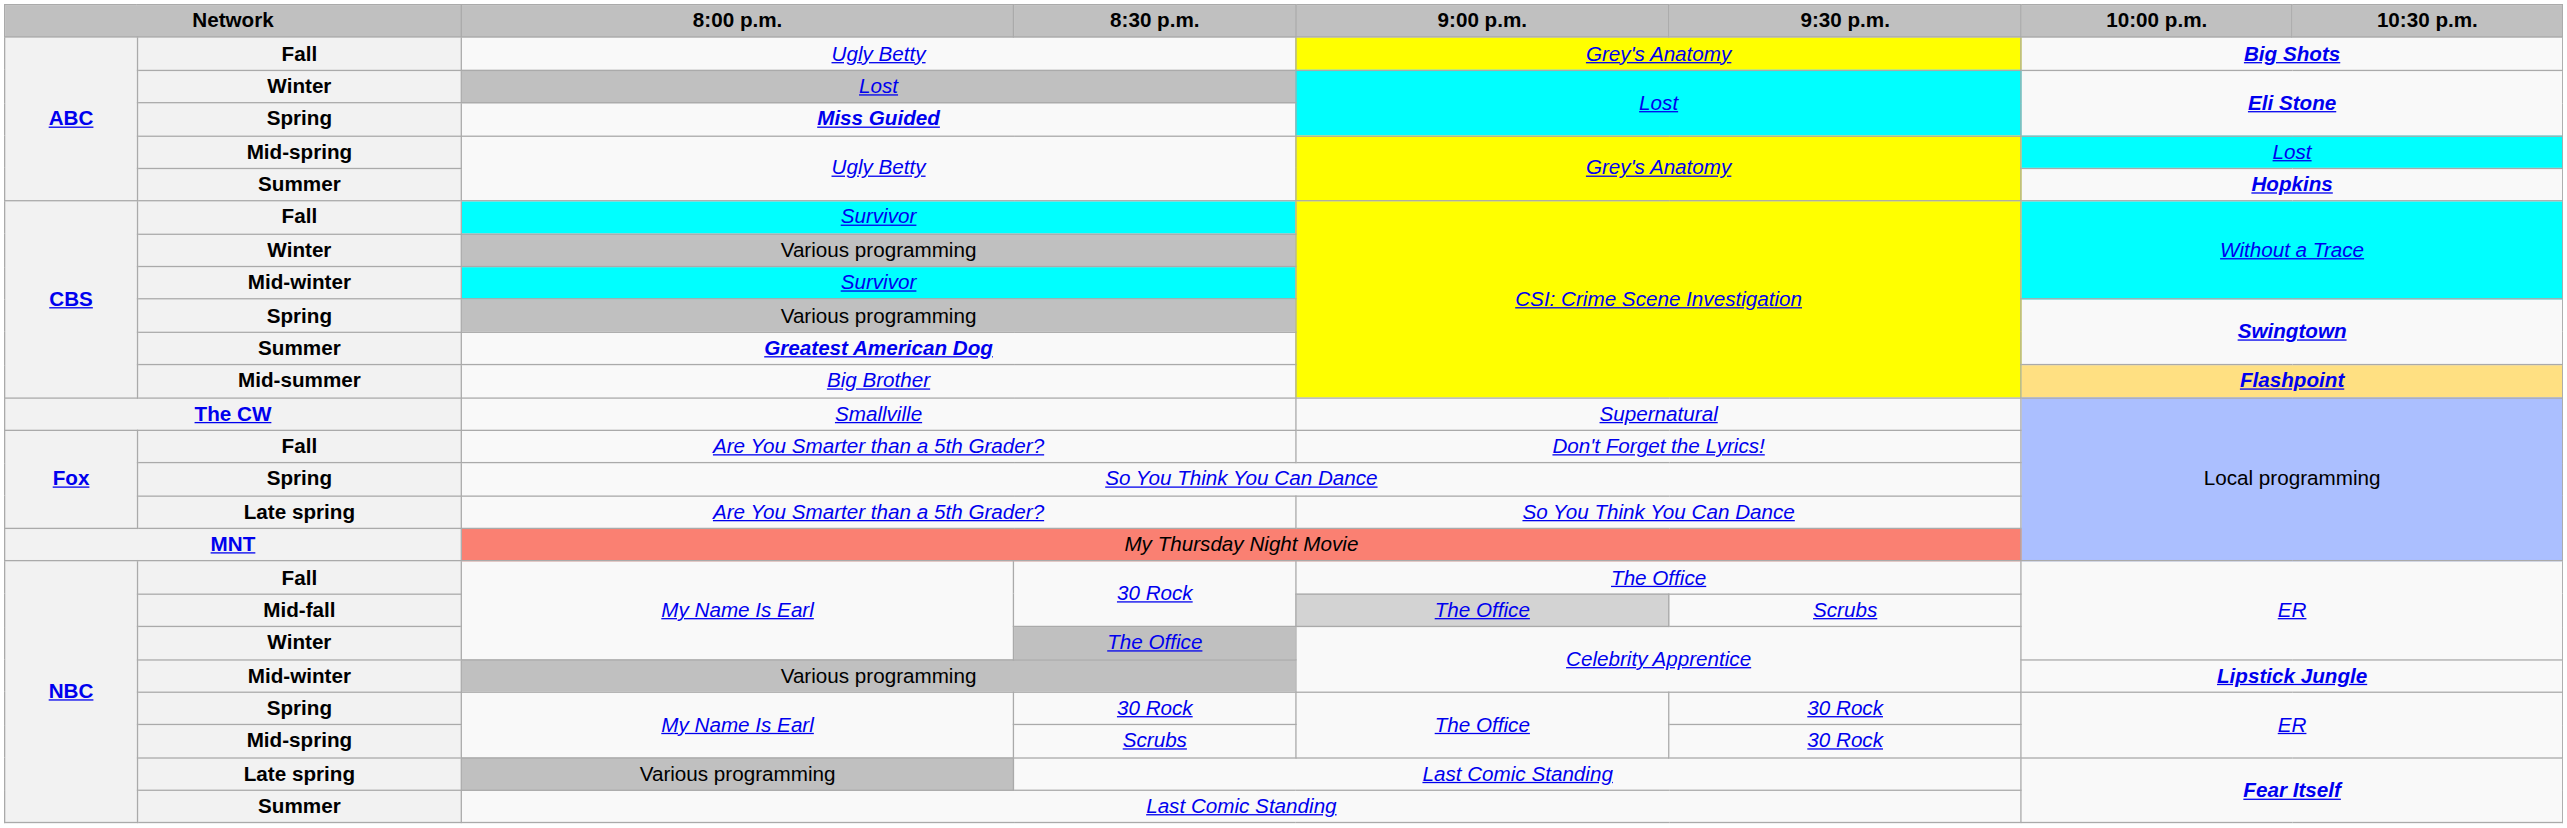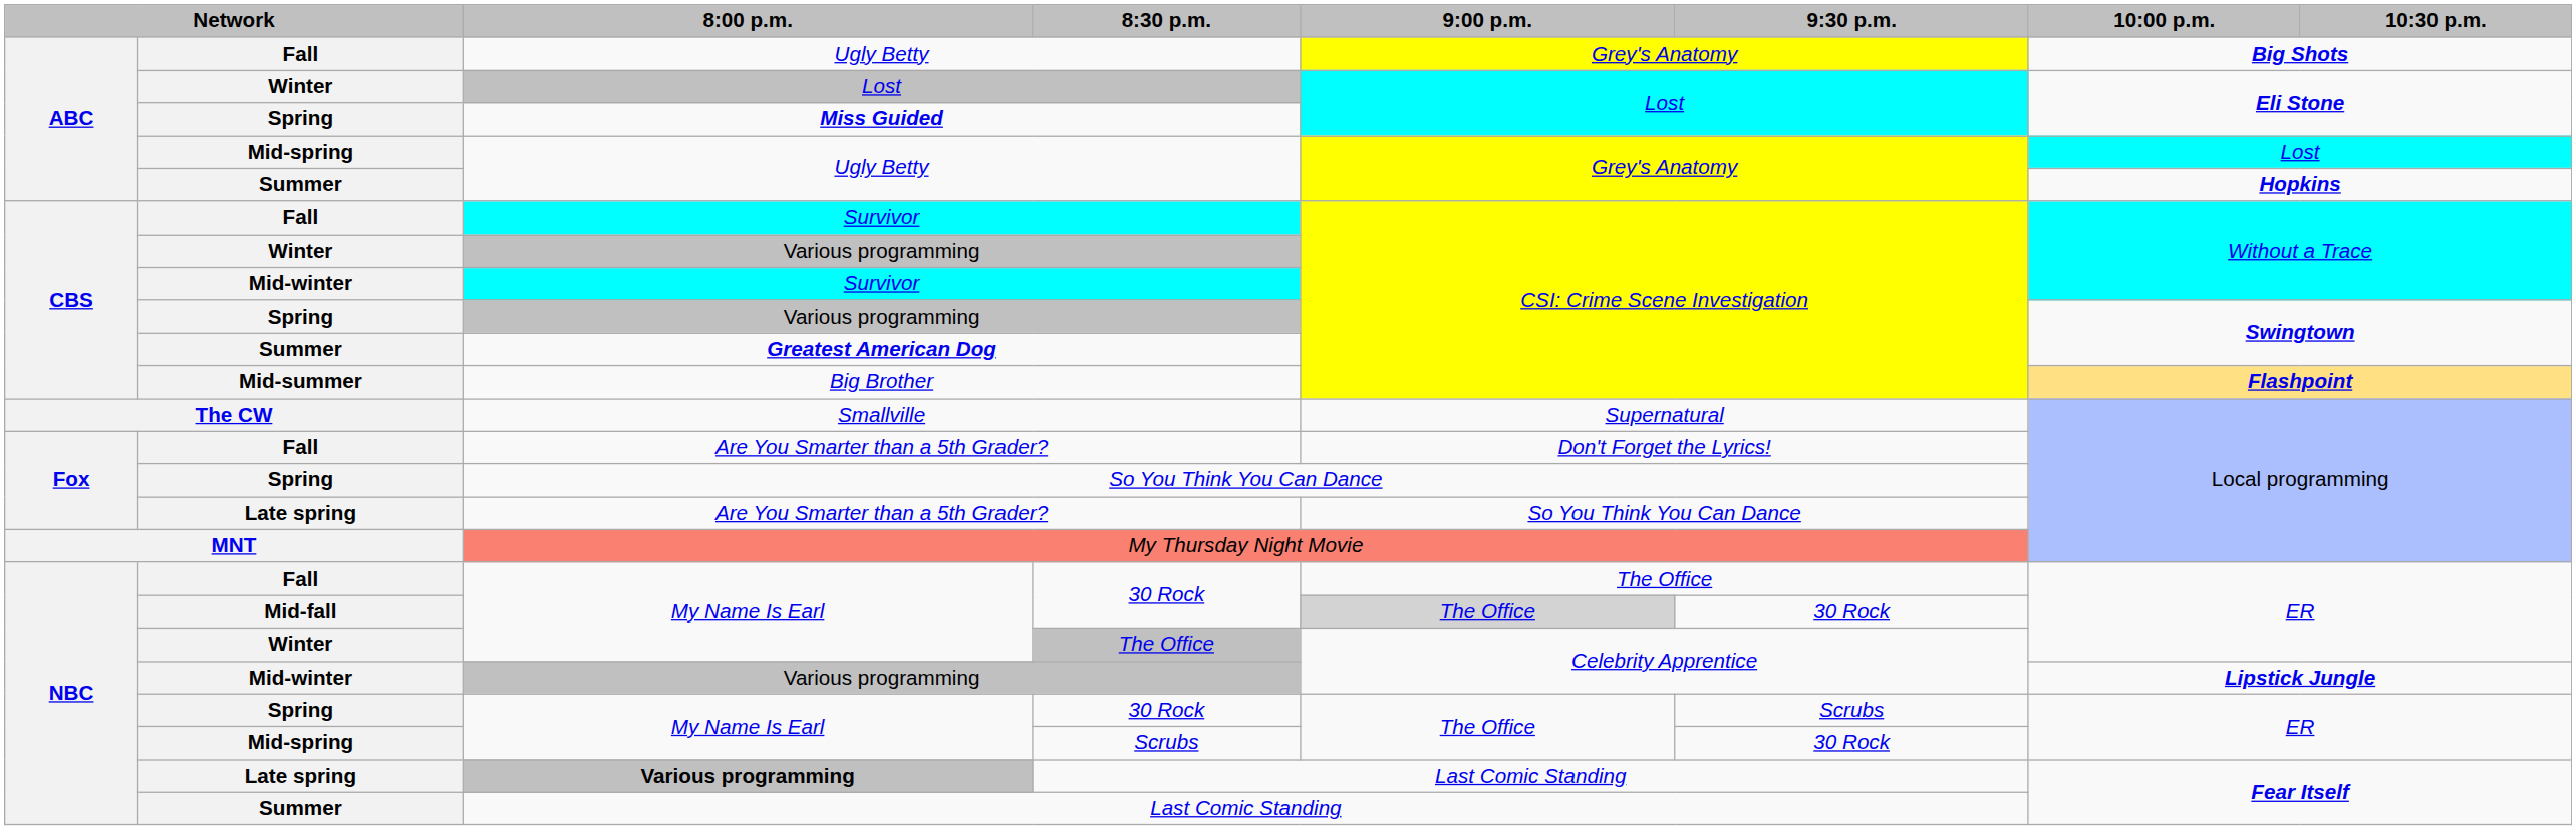Mid-fall / 30 Rock | 9:30 p.m.: Scrubs -> 30 Rock
Spring / 30 Rock | 9:30 p.m.: 30 Rock -> Scrubs
Late spring / Last Comic Standing | 8:00 p.m.: normal -> bold
